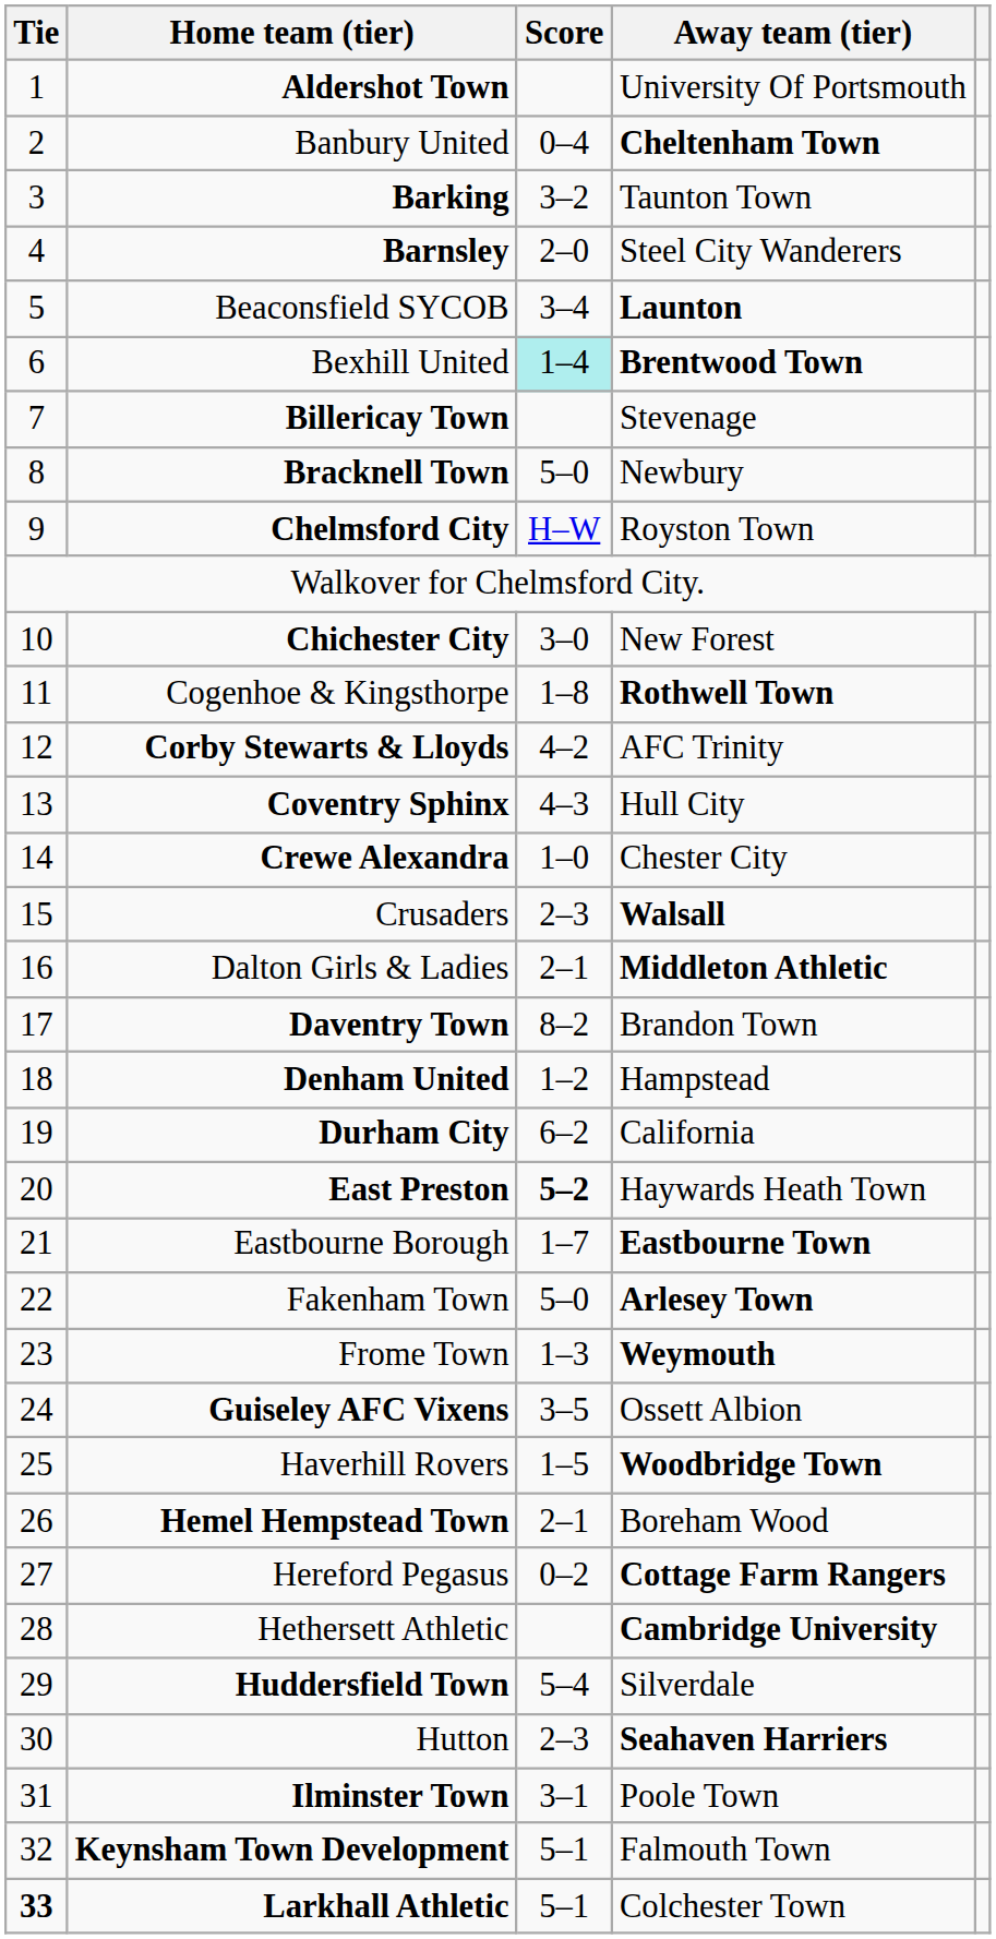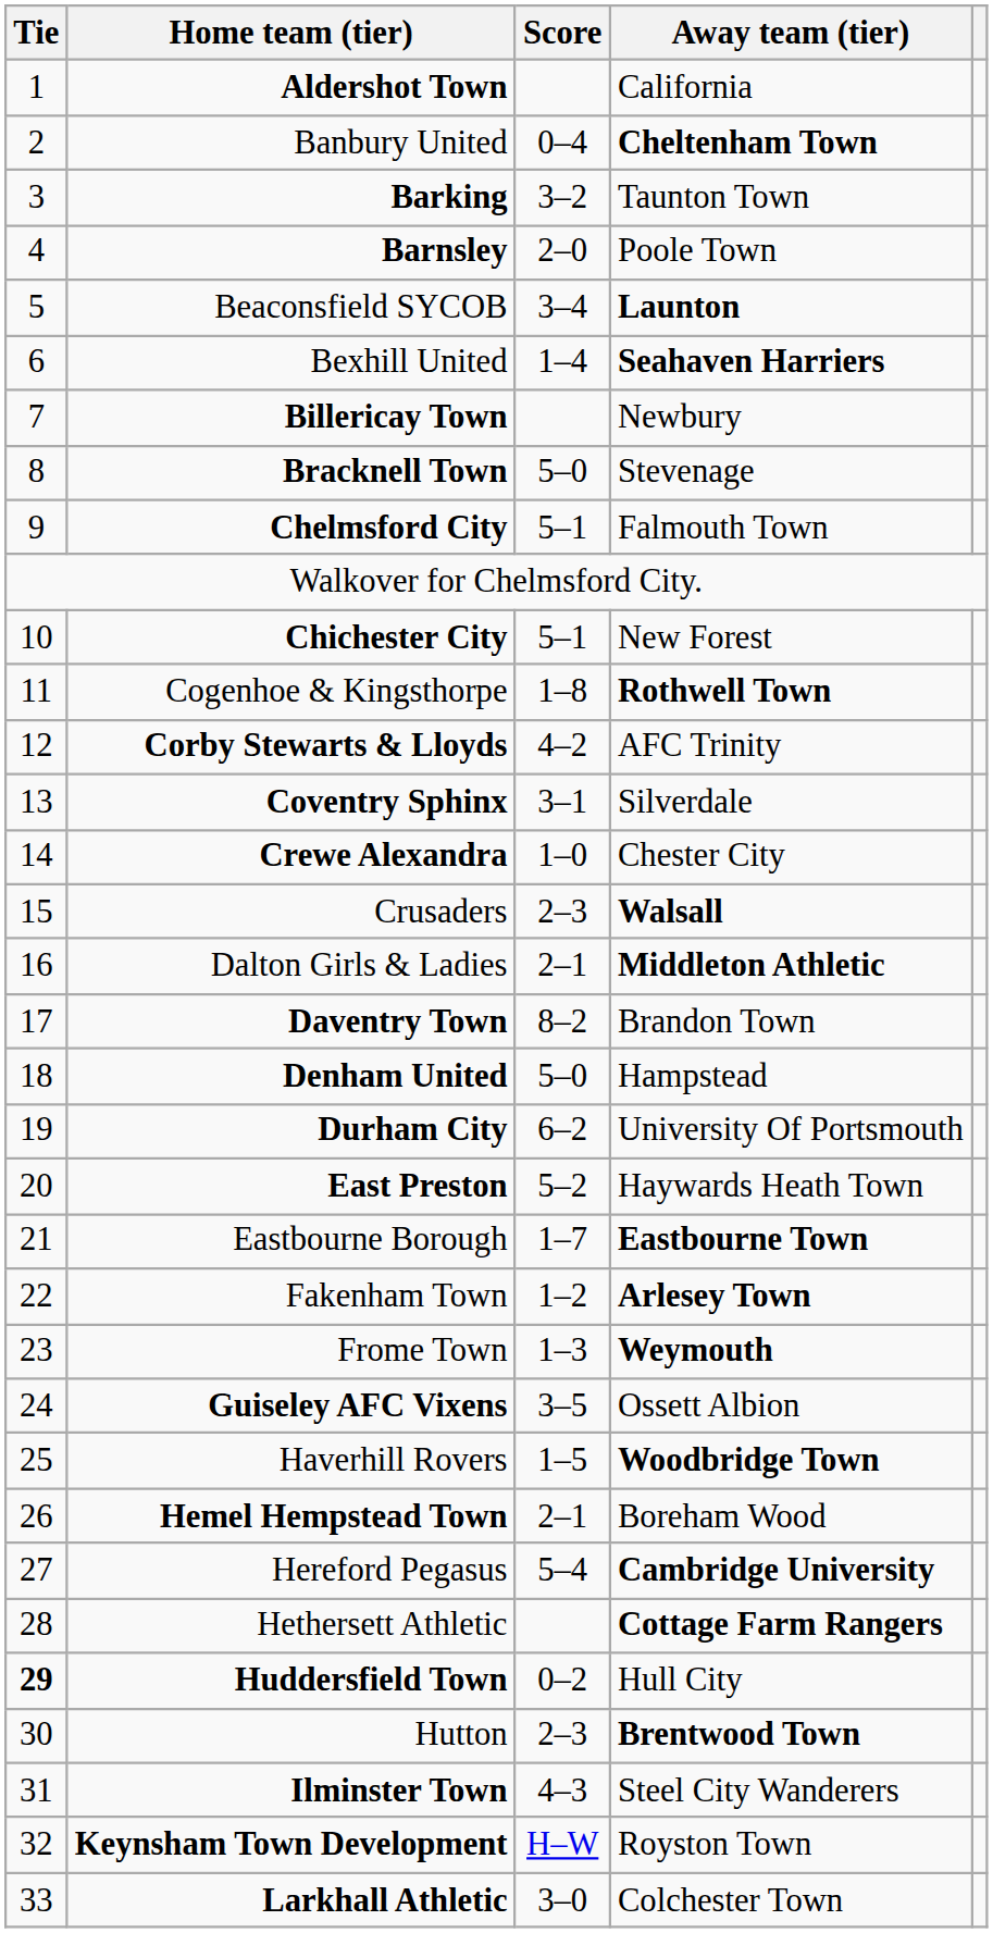Aldershot Town | Away team (tier): University Of Portsmouth -> California
Barnsley | Away team (tier): Steel City Wanderers -> Poole Town
Bexhill United | Score: paleturquoise background -> no background
Bexhill United | Away team (tier): Brentwood Town -> Seahaven Harriers
Billericay Town | Away team (tier): Stevenage -> Newbury
Bracknell Town | Away team (tier): Newbury -> Stevenage
Chelmsford City | Score: H–W -> 5–1
Chelmsford City | Away team (tier): Royston Town -> Falmouth Town
Chichester City | Score: 3–0 -> 5–1
Coventry Sphinx | Score: 4–3 -> 3–1
Coventry Sphinx | Away team (tier): Hull City -> Silverdale
Denham United | Score: 1–2 -> 5–0
Durham City | Away team (tier): California -> University Of Portsmouth
East Preston | Score: bold -> normal
Fakenham Town | Score: 5–0 -> 1–2
Hereford Pegasus | Score: 0–2 -> 5–4
Hereford Pegasus | Away team (tier): Cottage Farm Rangers -> Cambridge University
Hethersett Athletic | Away team (tier): Cambridge University -> Cottage Farm Rangers
Huddersfield Town | Tie: normal -> bold
Huddersfield Town | Score: 5–4 -> 0–2
Huddersfield Town | Away team (tier): Silverdale -> Hull City
Hutton | Away team (tier): Seahaven Harriers -> Brentwood Town
Ilminster Town | Score: 3–1 -> 4–3
Ilminster Town | Away team (tier): Poole Town -> Steel City Wanderers
Keynsham Town Development | Score: 5–1 -> H–W
Keynsham Town Development | Away team (tier): Falmouth Town -> Royston Town
Larkhall Athletic | Tie: bold -> normal
Larkhall Athletic | Score: 5–1 -> 3–0
